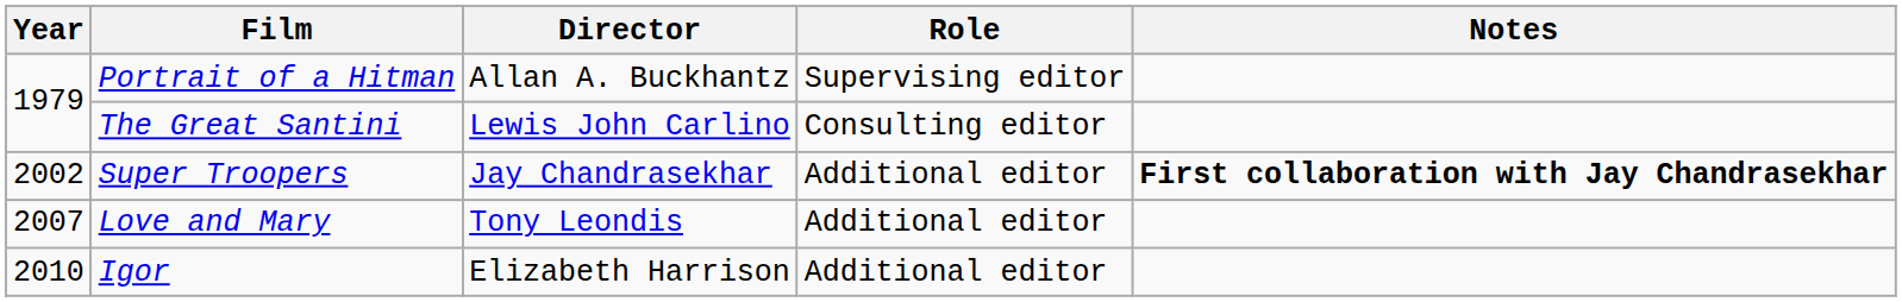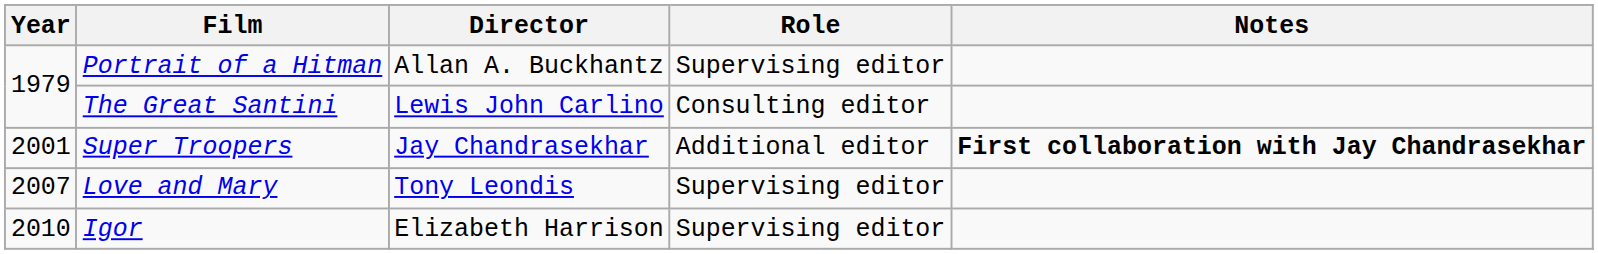Super Troopers | Year: 2002 -> 2001
Love and Mary | Role: Additional editor -> Supervising editor
Igor | Role: Additional editor -> Supervising editor
